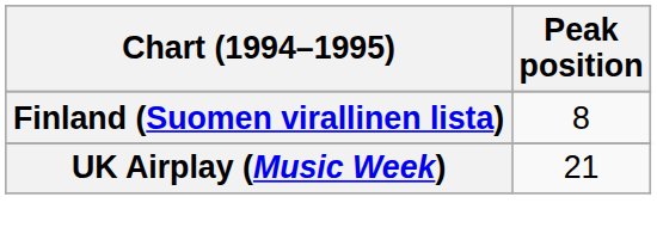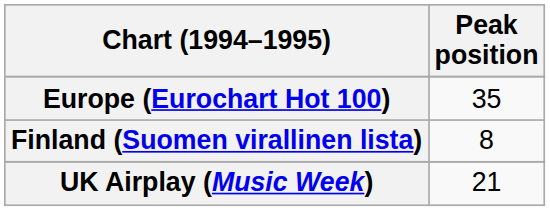+ row: Europe (Eurochart Hot 100) | 35
